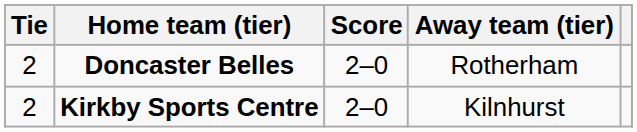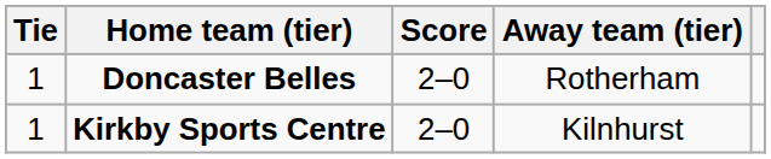Doncaster Belles | Tie: 2 -> 1
Kirkby Sports Centre | Tie: 2 -> 1
